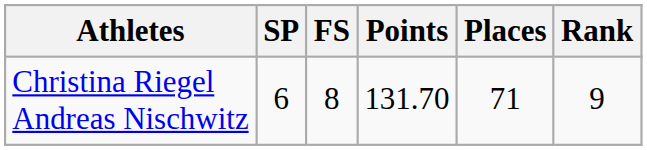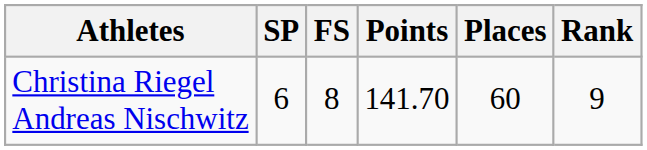Christina Riegel Andreas Nischwitz | Points: 131.70 -> 141.70
Christina Riegel Andreas Nischwitz | Places: 71 -> 60
